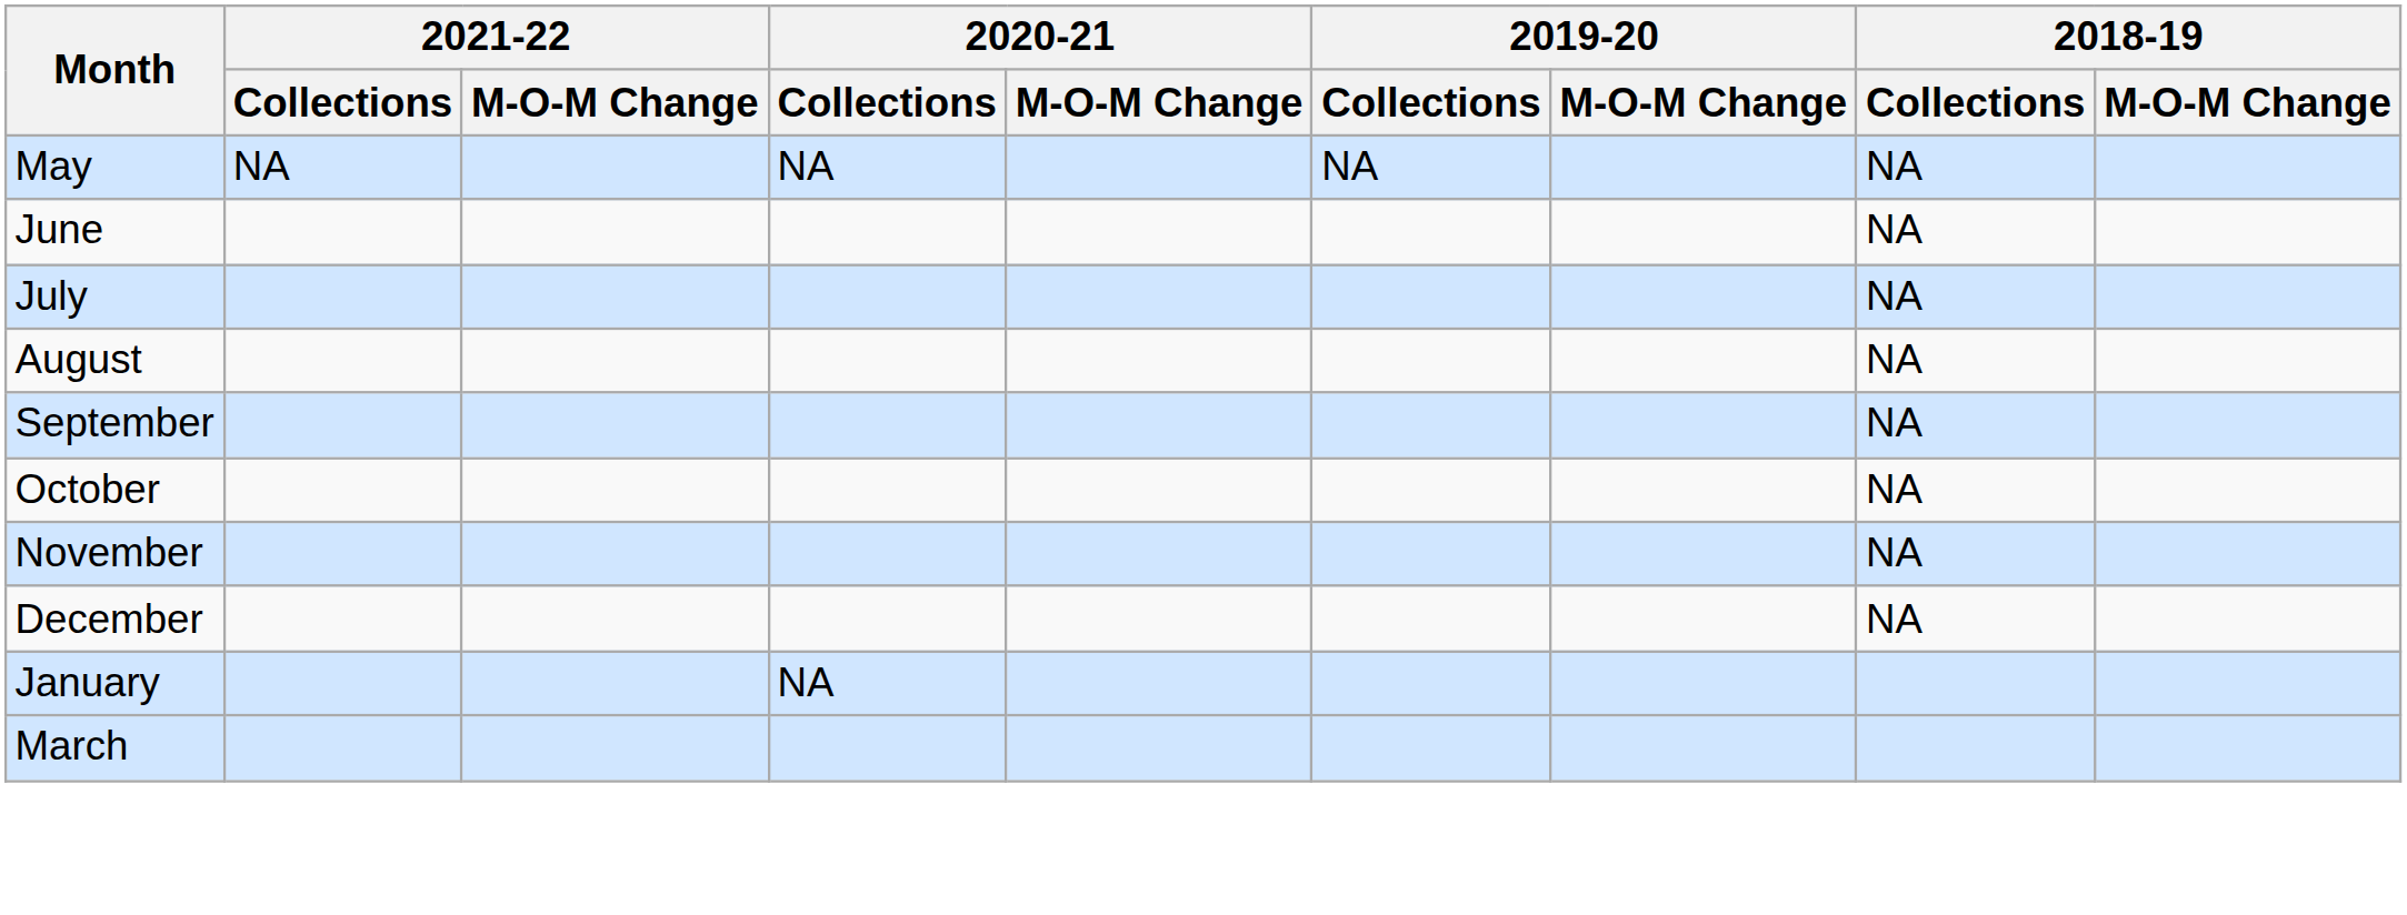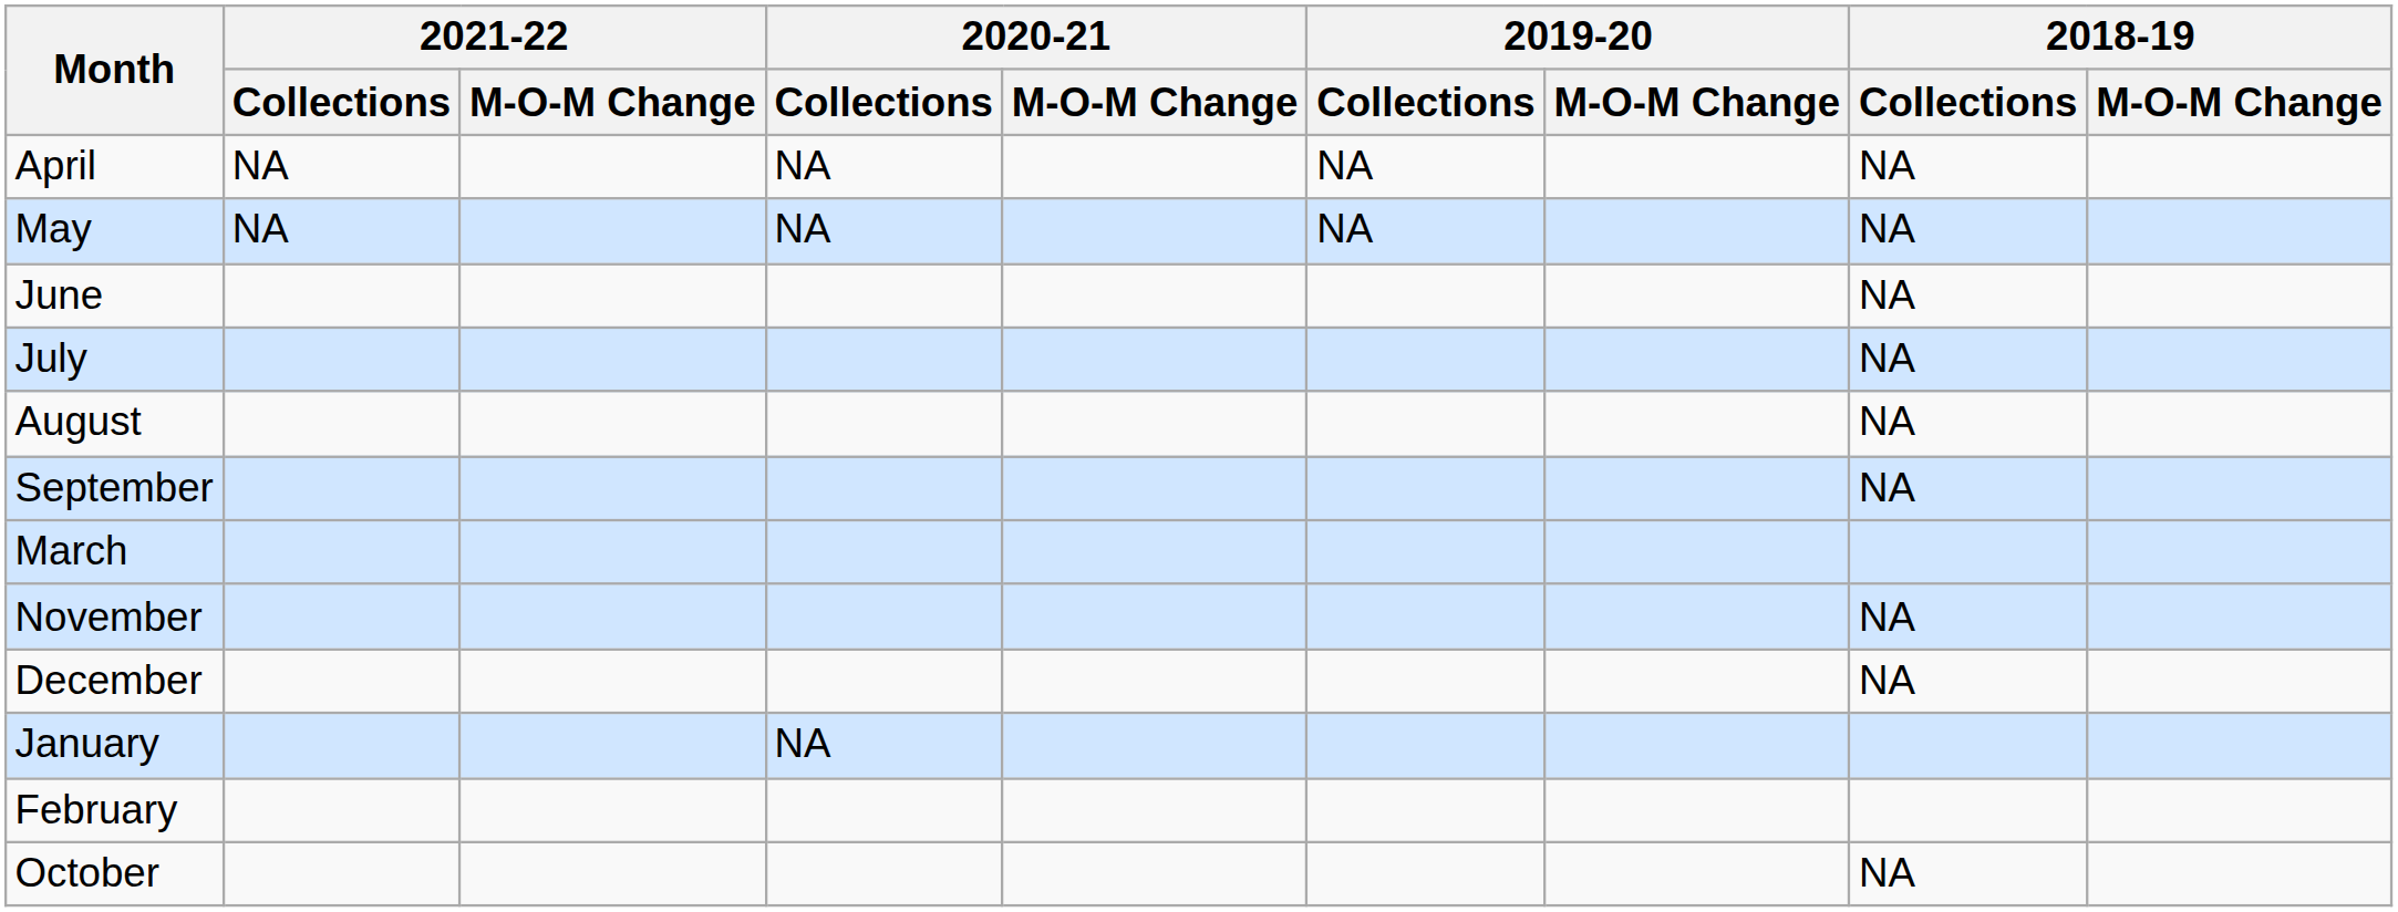+ row: April | NA | NA | NA | NA
rows swapped: October <-> March
+ row: February
